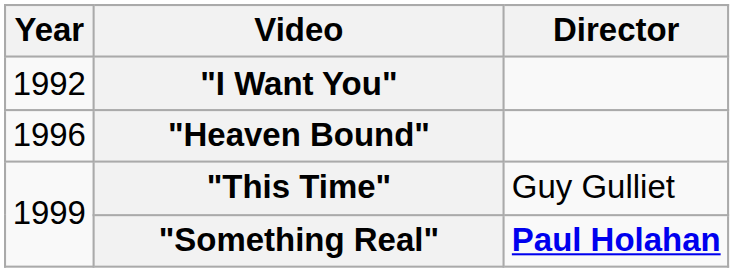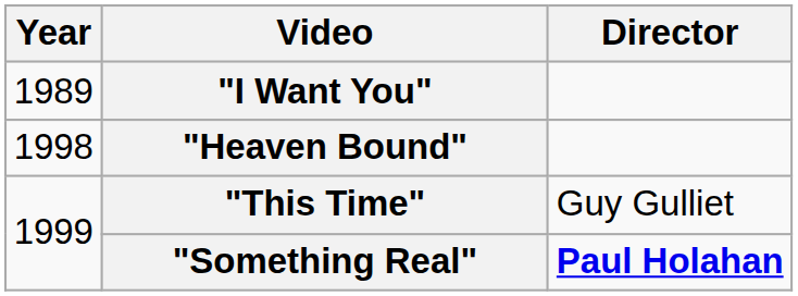"I Want You" | Year: 1992 -> 1989
"Heaven Bound" | Year: 1996 -> 1998
